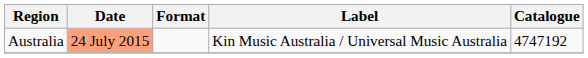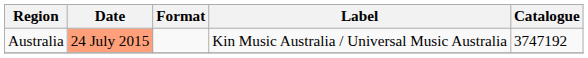Australia | Catalogue: 4747192 -> 3747192
